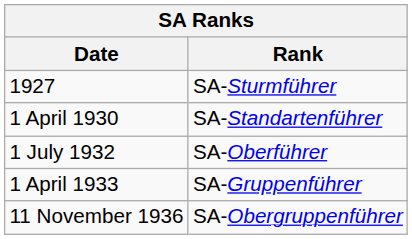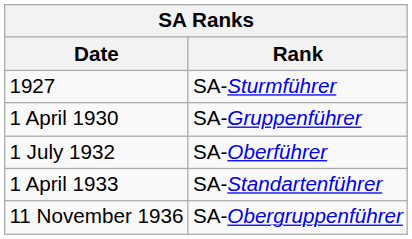1 April 1930 | Rank: SA-Standartenführer -> SA-Gruppenführer
1 April 1933 | Rank: SA-Gruppenführer -> SA-Standartenführer
